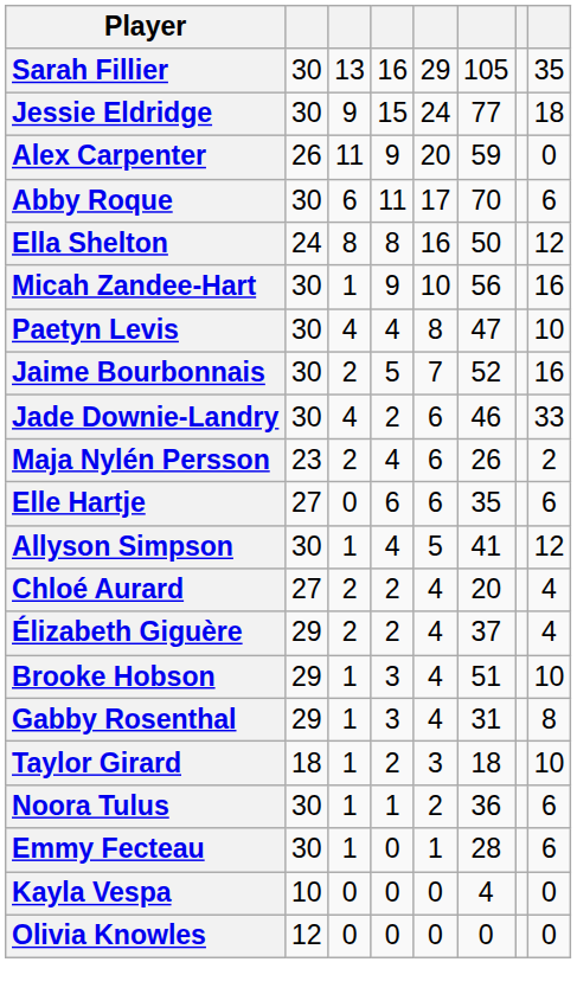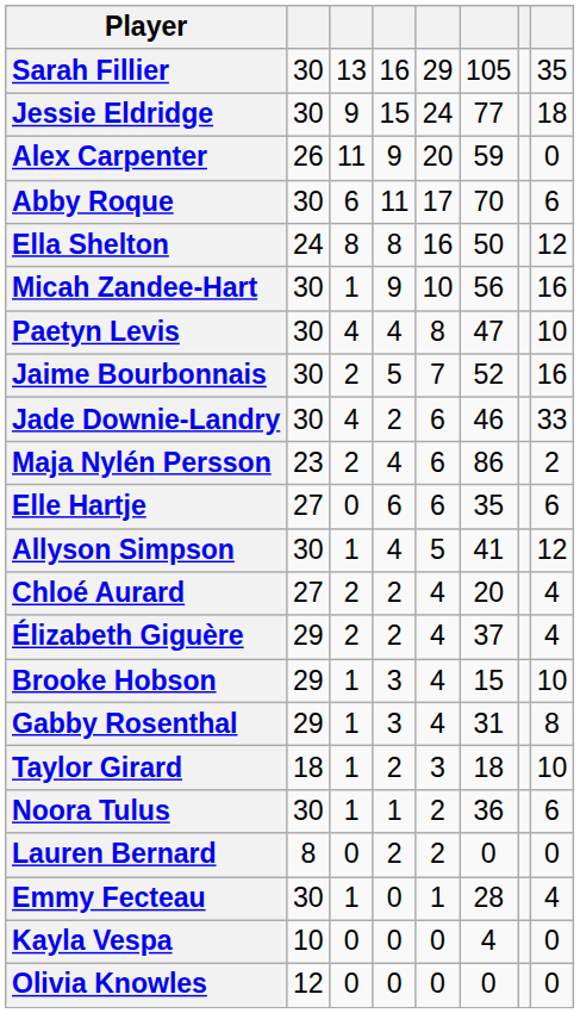Maja Nylén Persson | column 6: 26 -> 86
Brooke Hobson | column 6: 51 -> 15
+ row: Lauren Bernard | 8 | 0 | 2 | 2 | 0 | 0
Emmy Fecteau | column 8: 6 -> 4
